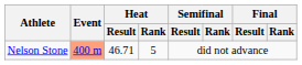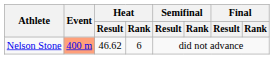Nelson Stone | Heat / Result: 46.71 -> 46.62
Nelson Stone | Heat / Rank: 5 -> 6
